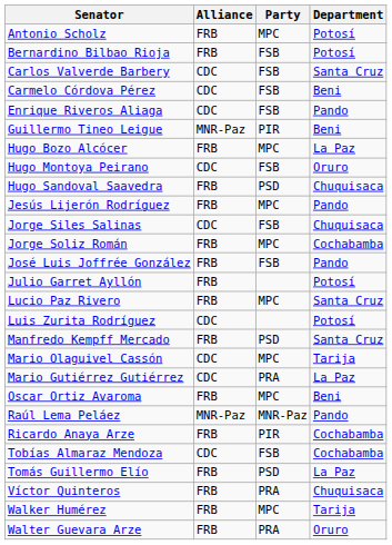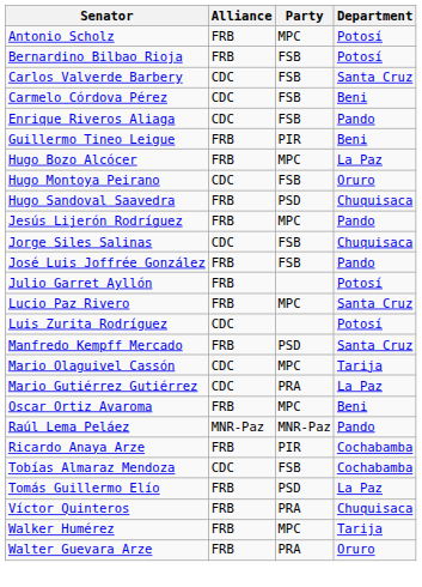Guillermo Tineo Leigue | Alliance: MNR-Paz -> FRB
- row: Jorge Soliz Román | FRB | MPC | Cochabamba
